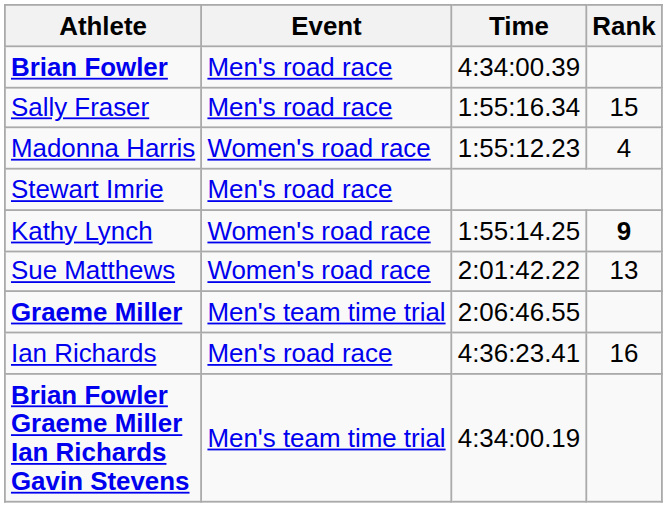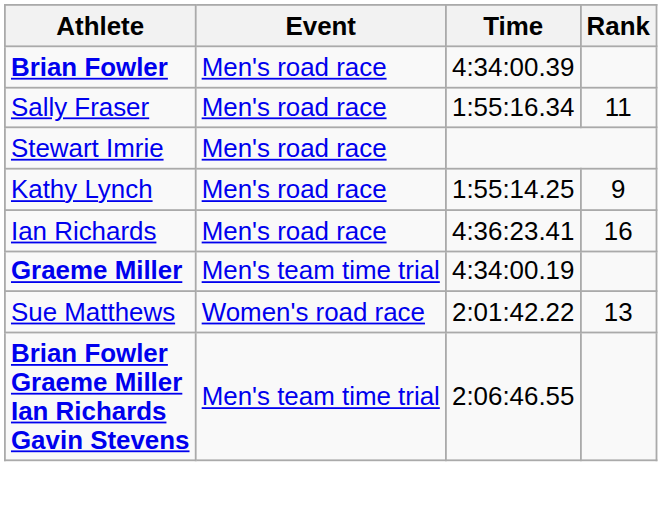Sally Fraser | Rank: 15 -> 11
- row: Madonna Harris | Women's road race | 1:55:12.23 | 4
Kathy Lynch | Event: Women's road race -> Men's road race
Kathy Lynch | Rank: bold -> normal
rows swapped: Sue Matthews <-> Ian Richards
Graeme Miller | Time: 2:06:46.55 -> 4:34:00.19
Brian Fowler Graeme Miller Ian Richards Gavin Stevens | Time: 4:34:00.19 -> 2:06:46.55
